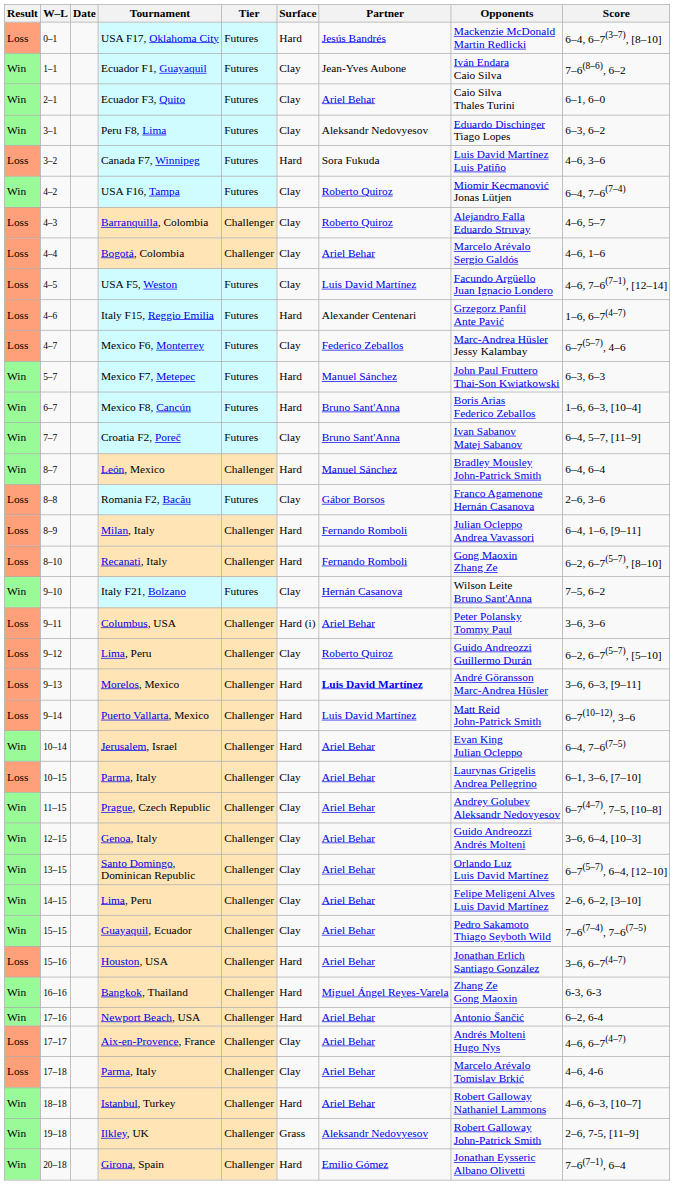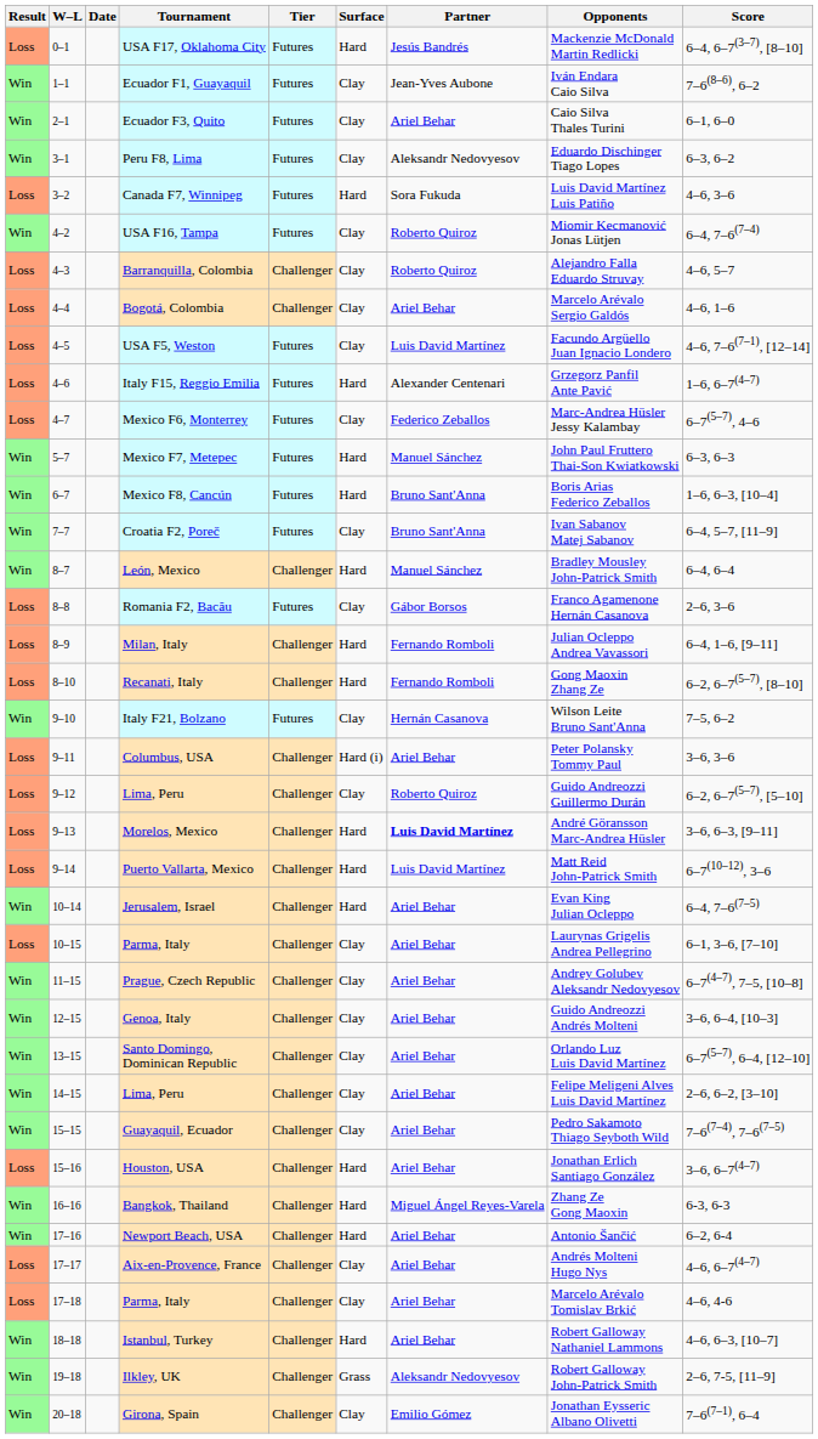Girona, Spain | Surface: Hard -> Clay
